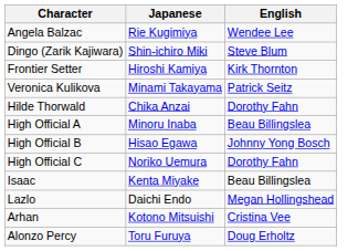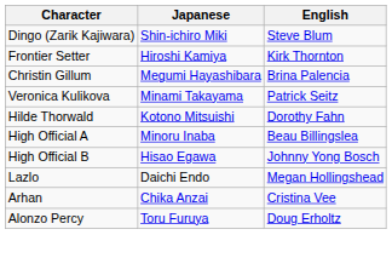- row: Angela Balzac | Rie Kugimiya | Wendee Lee
+ row: Christin Gillum | Megumi Hayashibara | Brina Palencia
Hilde Thorwald | Japanese: Chika Anzai -> Kotono Mitsuishi
- row: High Official C | Noriko Uemura | Dorothy Fahn
- row: Isaac | Kenta Miyake | Beau Billingslea
Arhan | Japanese: Kotono Mitsuishi -> Chika Anzai
